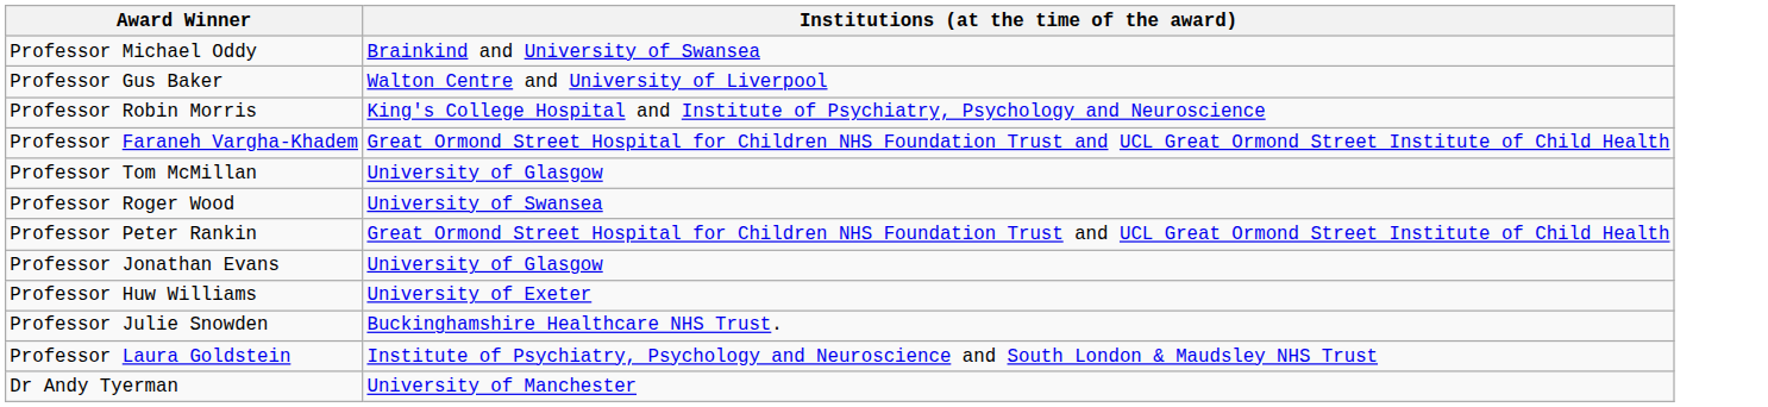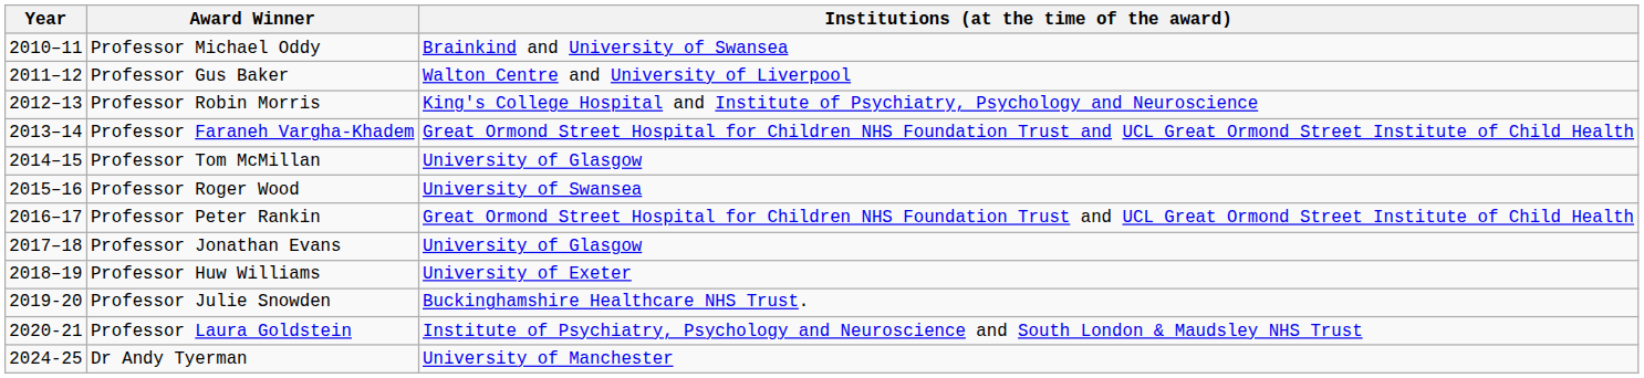+ column: Year | 2010–11 | 2011–12 | 2012–13 | 2013–14 | 2014–15 | 2015–16 | 2016–17 | 2017–18 | 2018–19 | 2019-20 | 2020-21 | 2024-25
